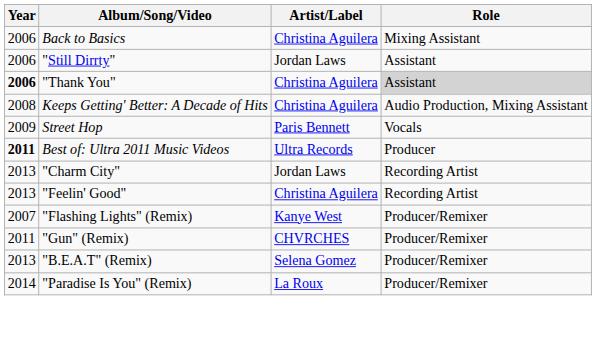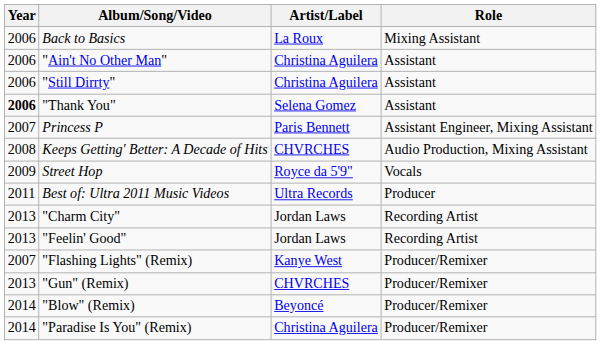Back to Basics | Artist/Label: Christina Aguilera -> La Roux
+ row: 2006 | "Ain't No Other Man" | Christina Aguilera | Assistant
"Still Dirrty" | Artist/Label: Jordan Laws -> Christina Aguilera
"Thank You" | Artist/Label: Christina Aguilera -> Selena Gomez
"Thank You" | Role: lightgrey background -> no background
+ row: 2007 | Princess P | Paris Bennett | Assistant Engineer, Mixing Assistant
Keeps Getting' Better: A Decade of Hits | Artist/Label: Christina Aguilera -> CHVRCHES
Street Hop | Artist/Label: Paris Bennett -> Royce da 5'9"
Best of: Ultra 2011 Music Videos | Year: bold -> normal
"Feelin' Good" | Artist/Label: Christina Aguilera -> Jordan Laws
"Gun" (Remix) | Year: 2011 -> 2013
- row: 2013 | "B.E.A.T" (Remix) | Selena Gomez | Producer/Remixer
+ row: 2014 | "Blow" (Remix) | Beyoncé | Producer/Remixer
"Paradise Is You" (Remix) | Artist/Label: La Roux -> Christina Aguilera
